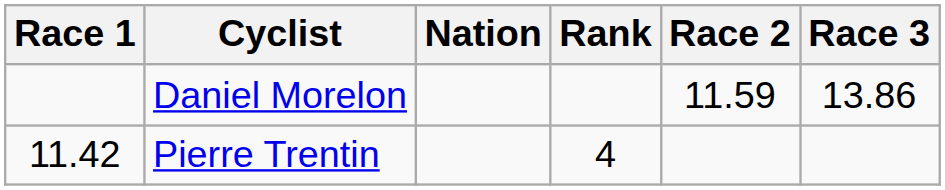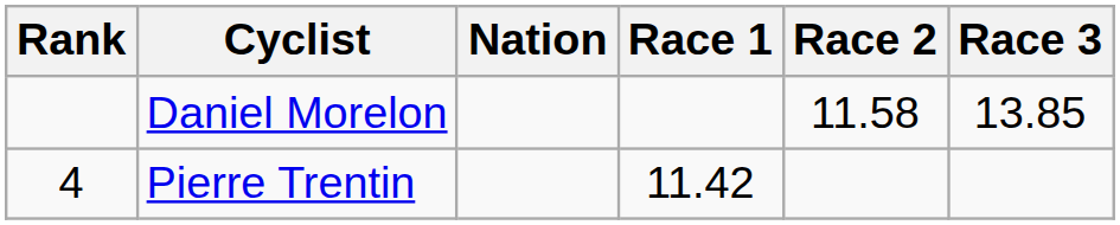columns swapped: Rank <-> Race 1
Daniel Morelon | Race 2: 11.59 -> 11.58
Daniel Morelon | Race 3: 13.86 -> 13.85
